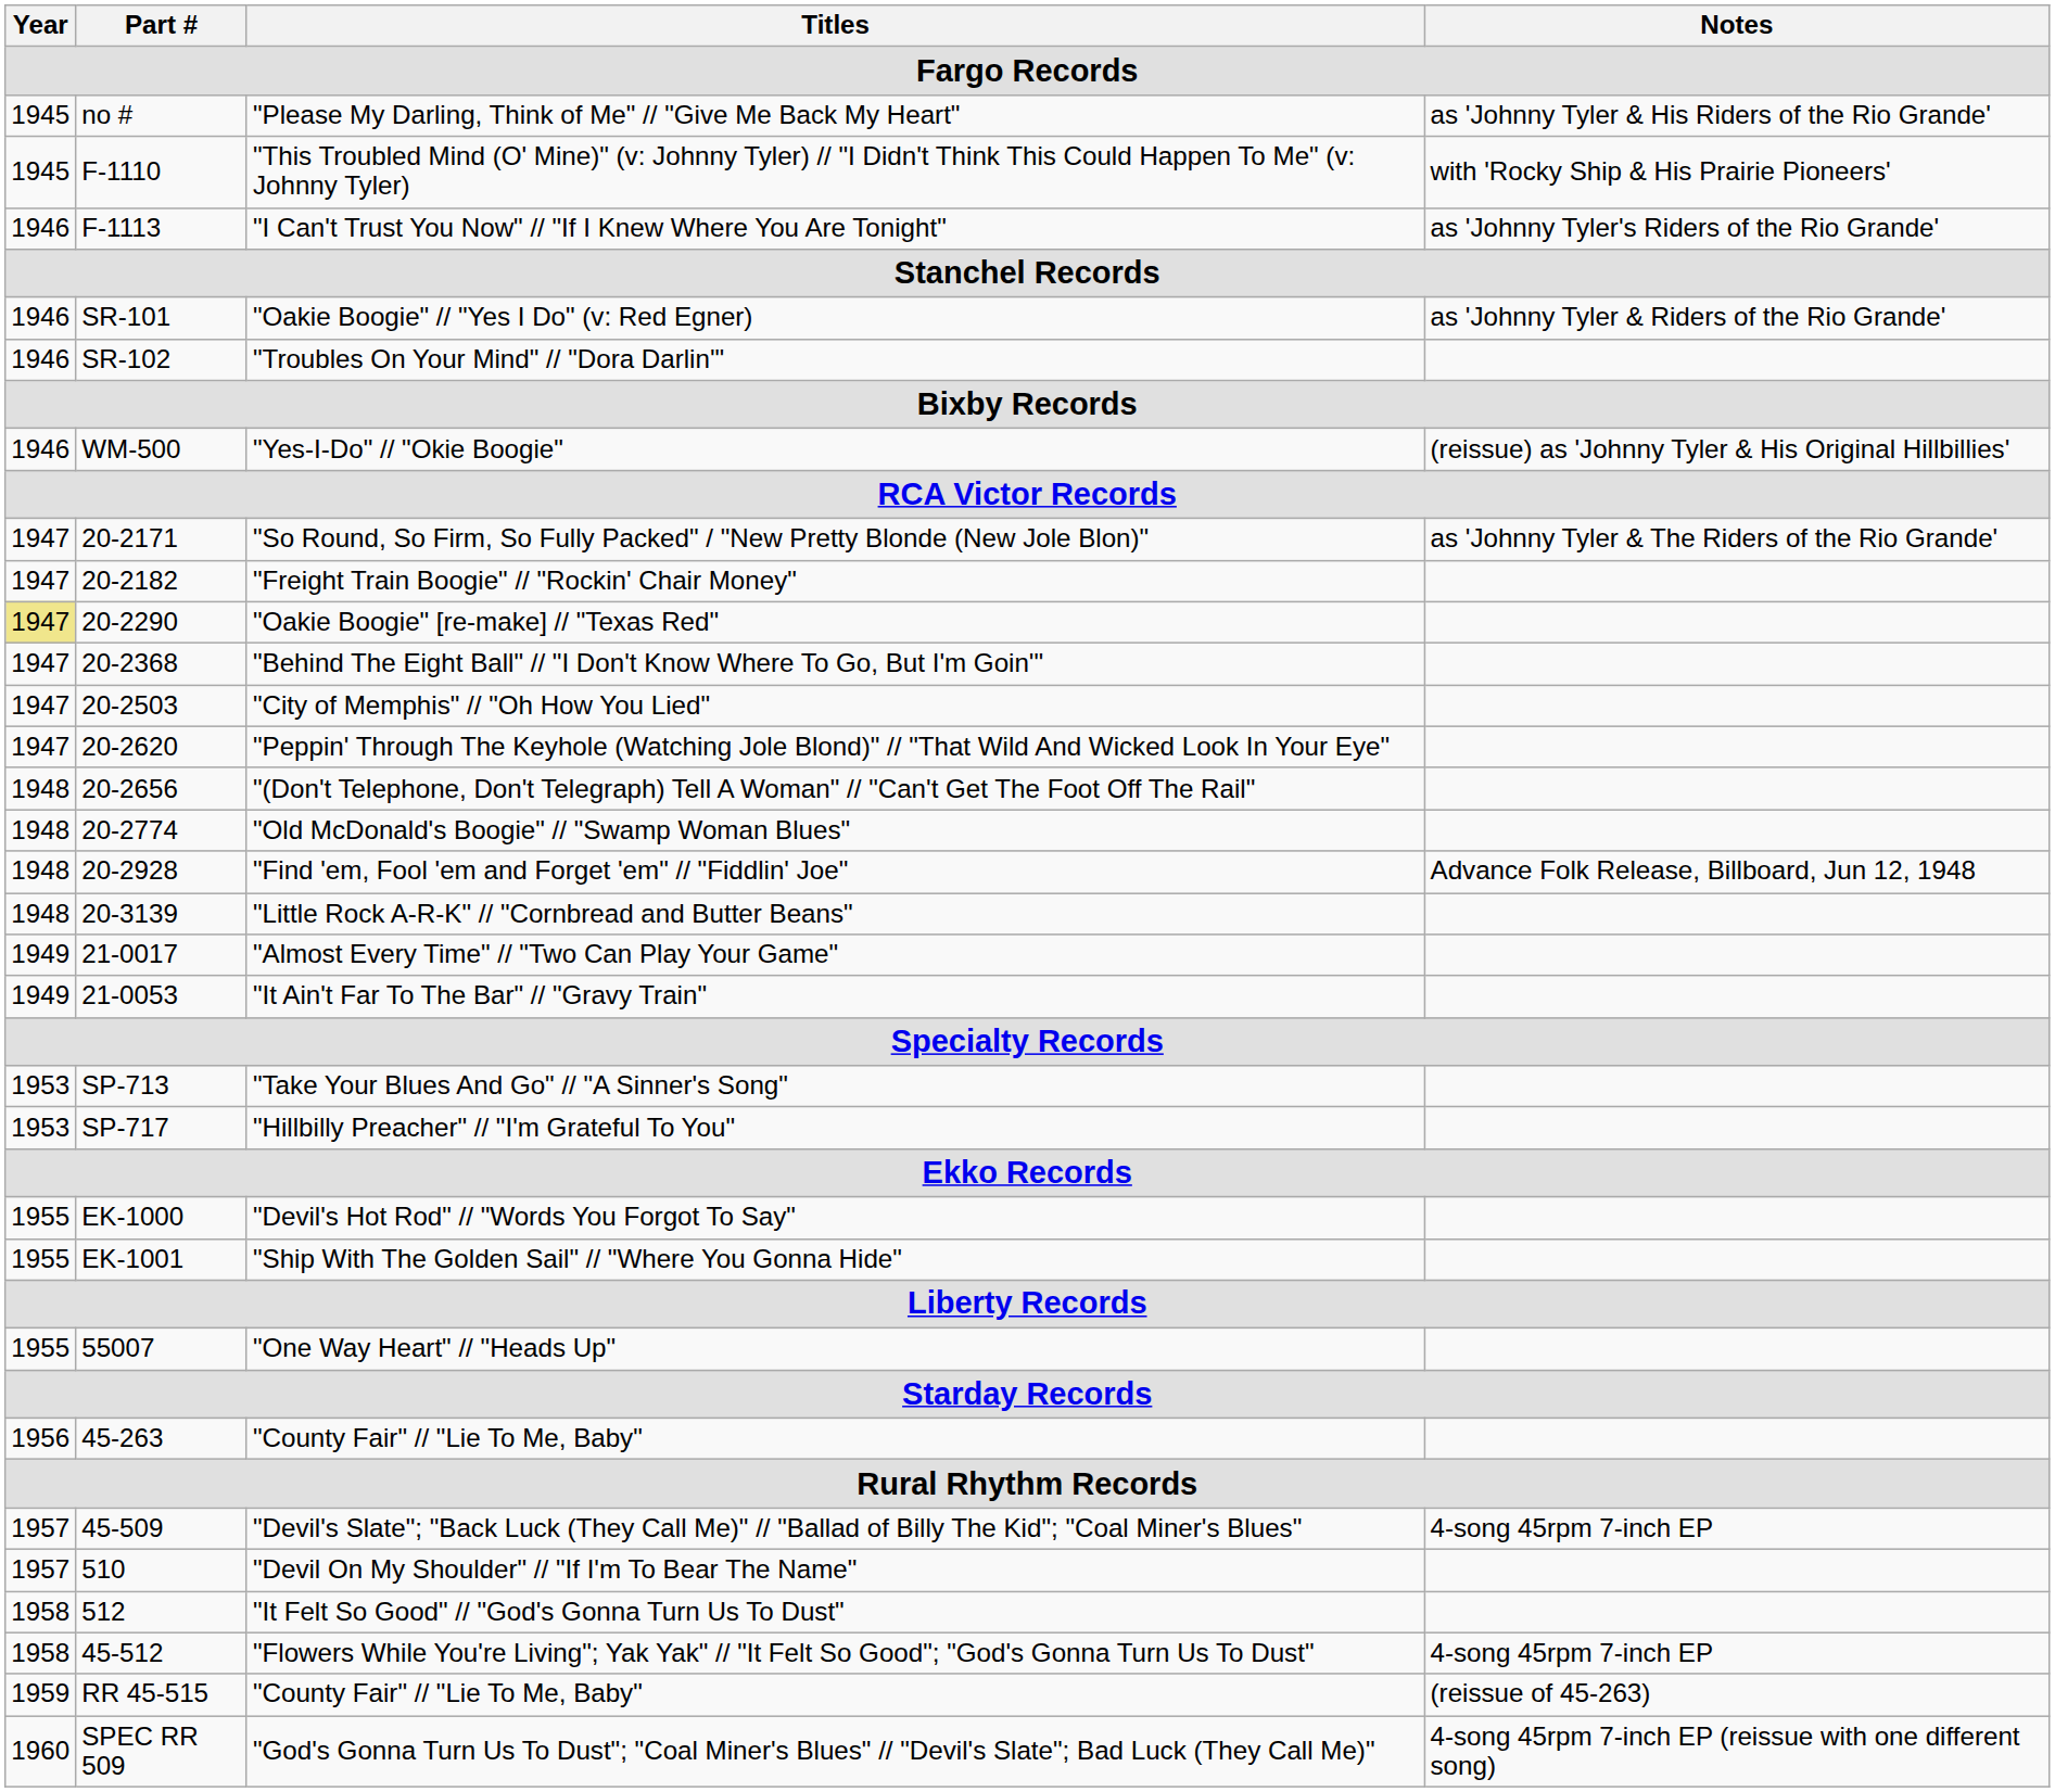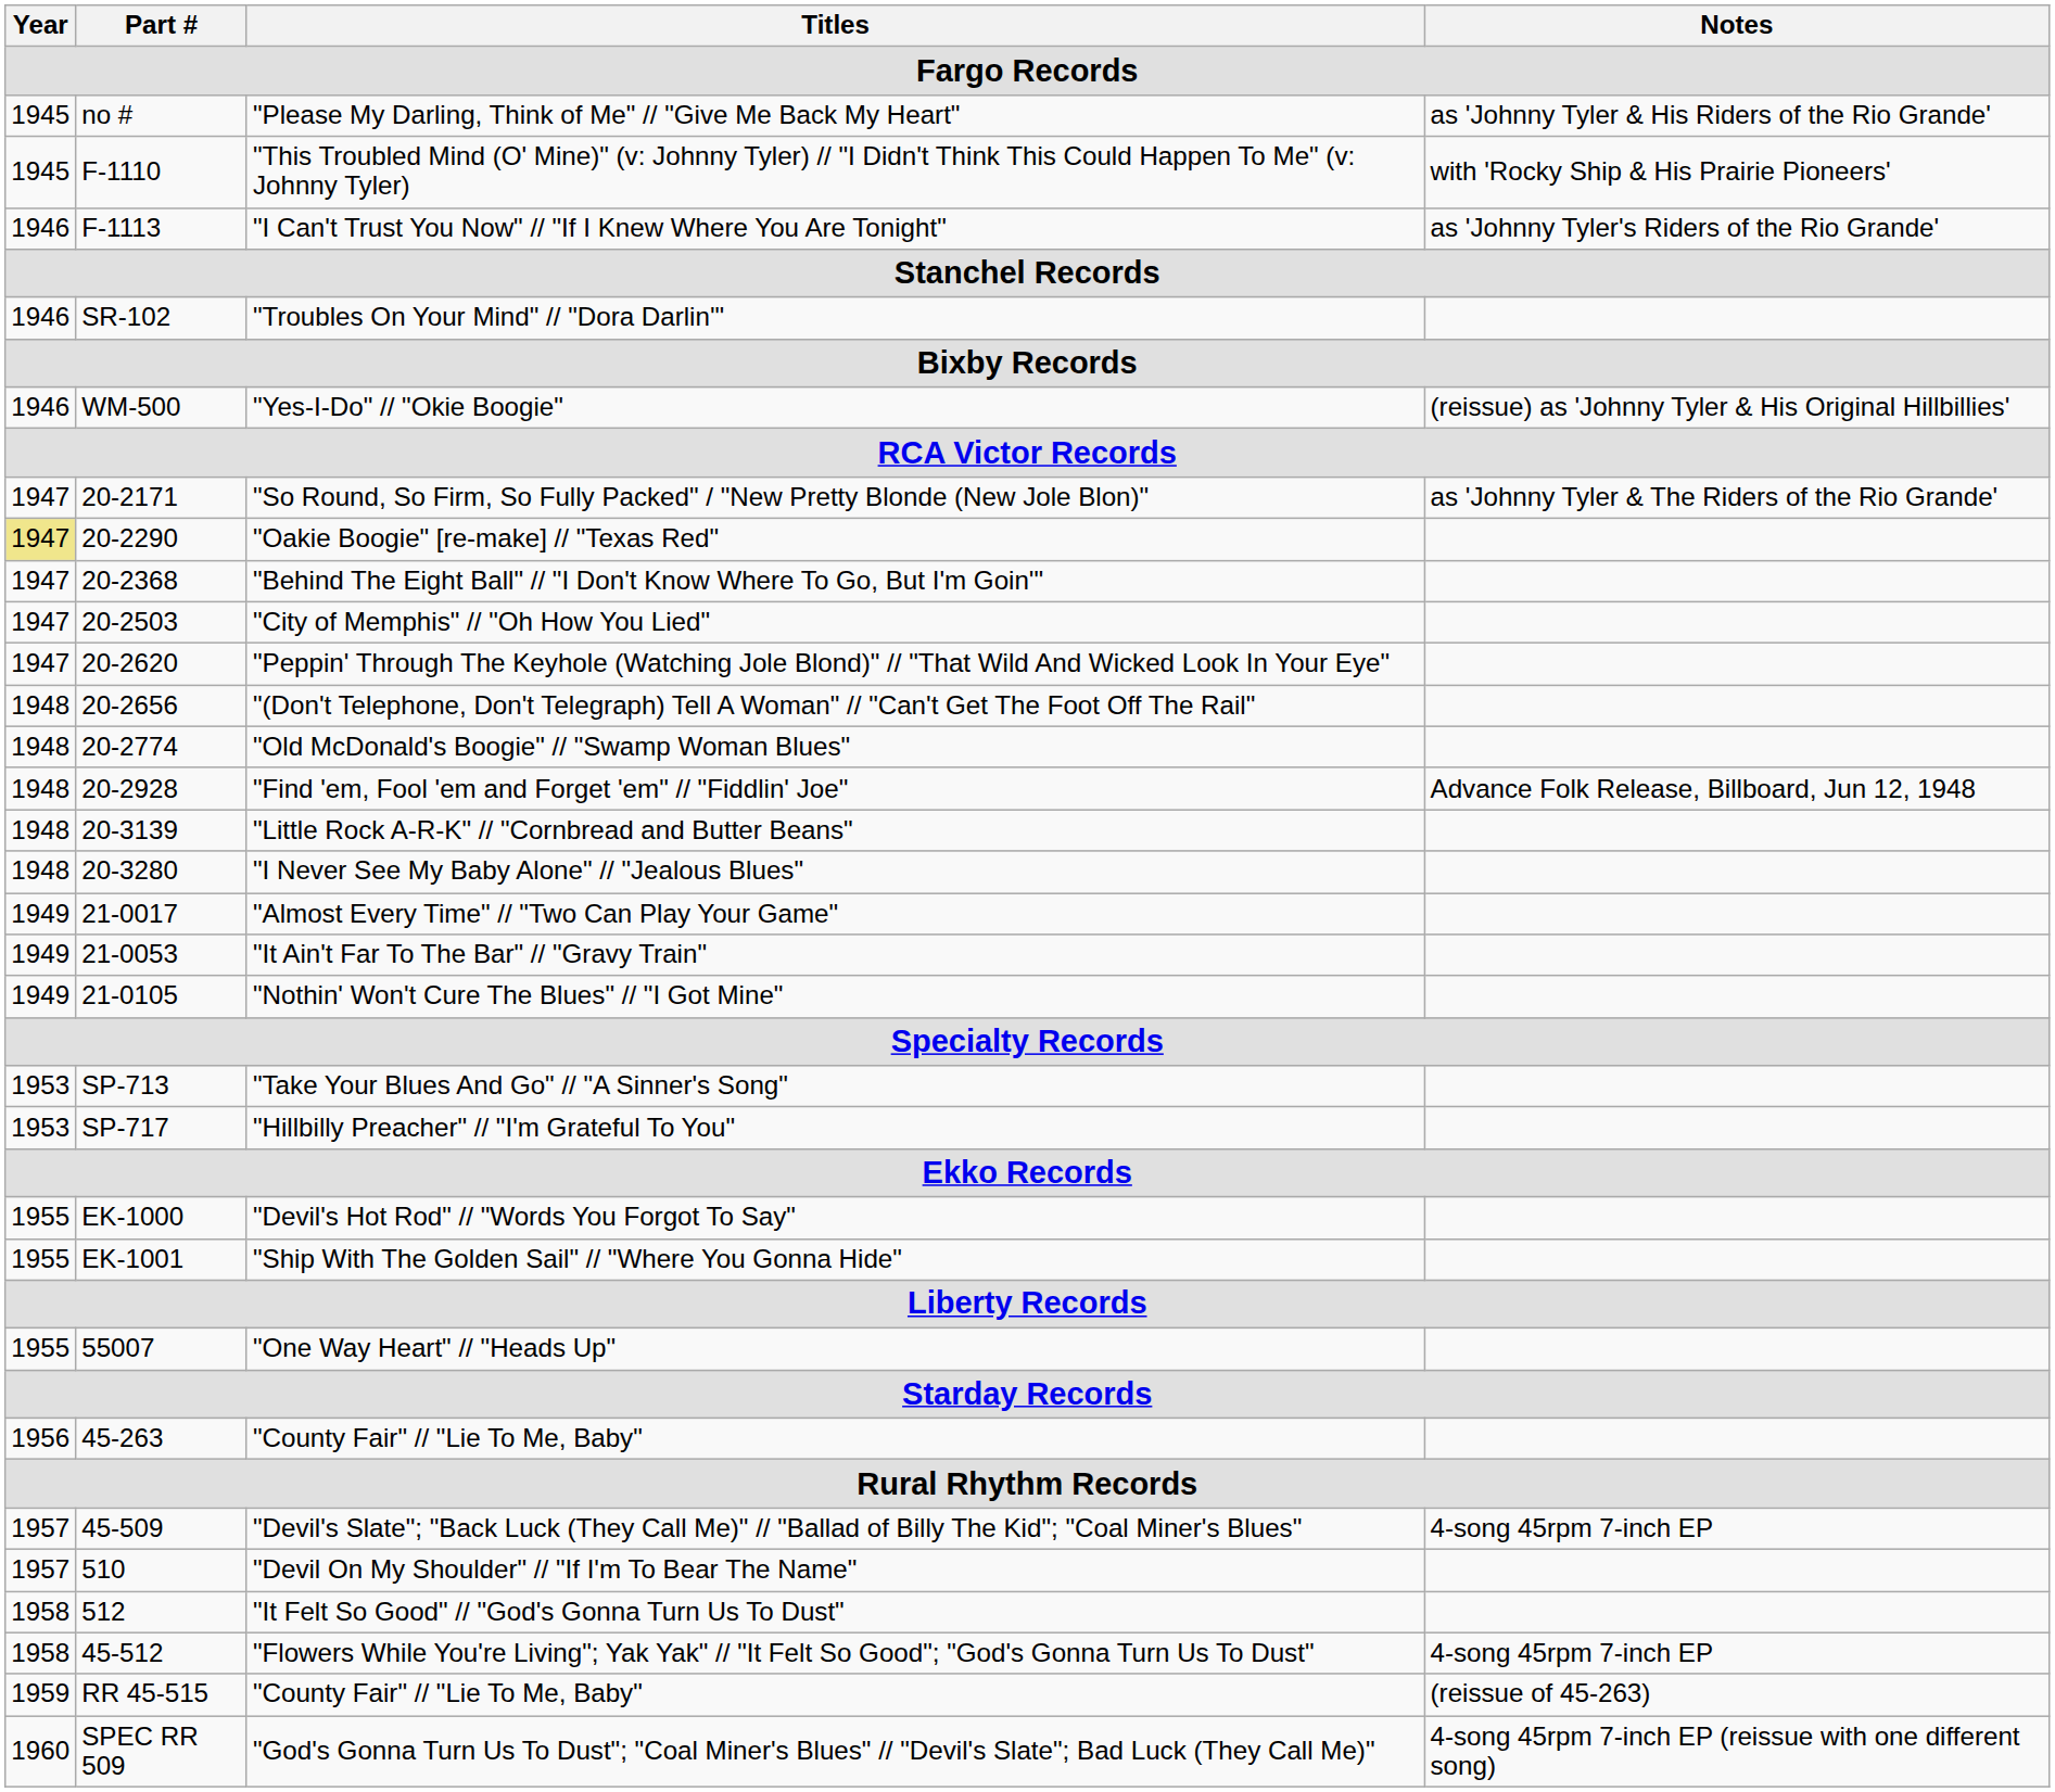- row: 1946 | SR-101 | "Oakie Boogie" // "Yes I Do" (v: Red Egner) | as 'Johnny Tyler & Riders of the Rio Grande'
- row: 1947 | 20-2182 | "Freight Train Boogie" // "Rockin' Chair Money"
+ row: 1948 | 20-3280 | "I Never See My Baby Alone" // "Jealous Blues"
+ row: 1949 | 21-0105 | "Nothin' Won't Cure The Blues" // "I Got Mine"
